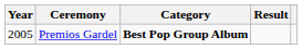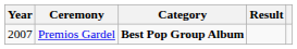Premios Gardel | Year: 2005 -> 2007
